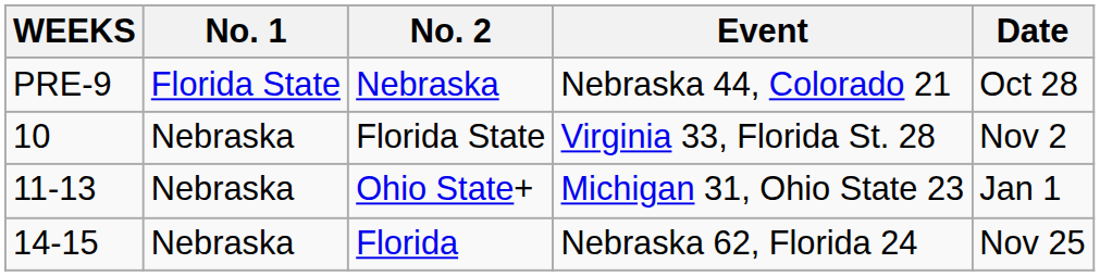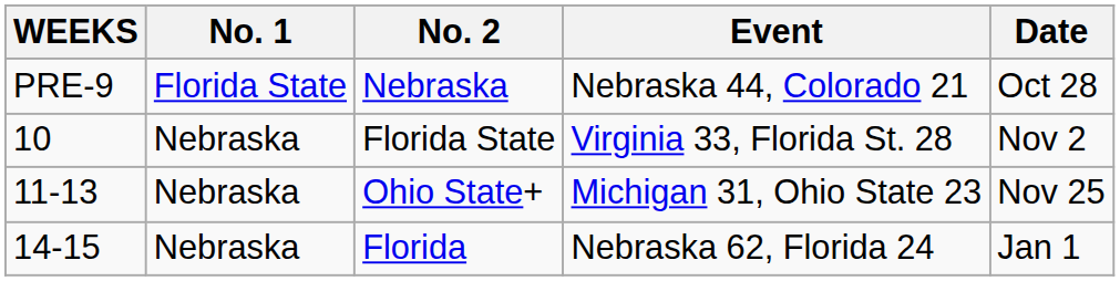Ohio State+ | Date: Jan 1 -> Nov 25
Florida | Date: Nov 25 -> Jan 1
